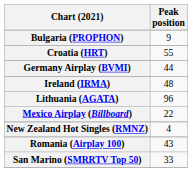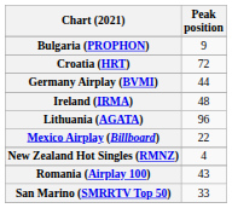Croatia (HRT) | Peak position: 55 -> 72
